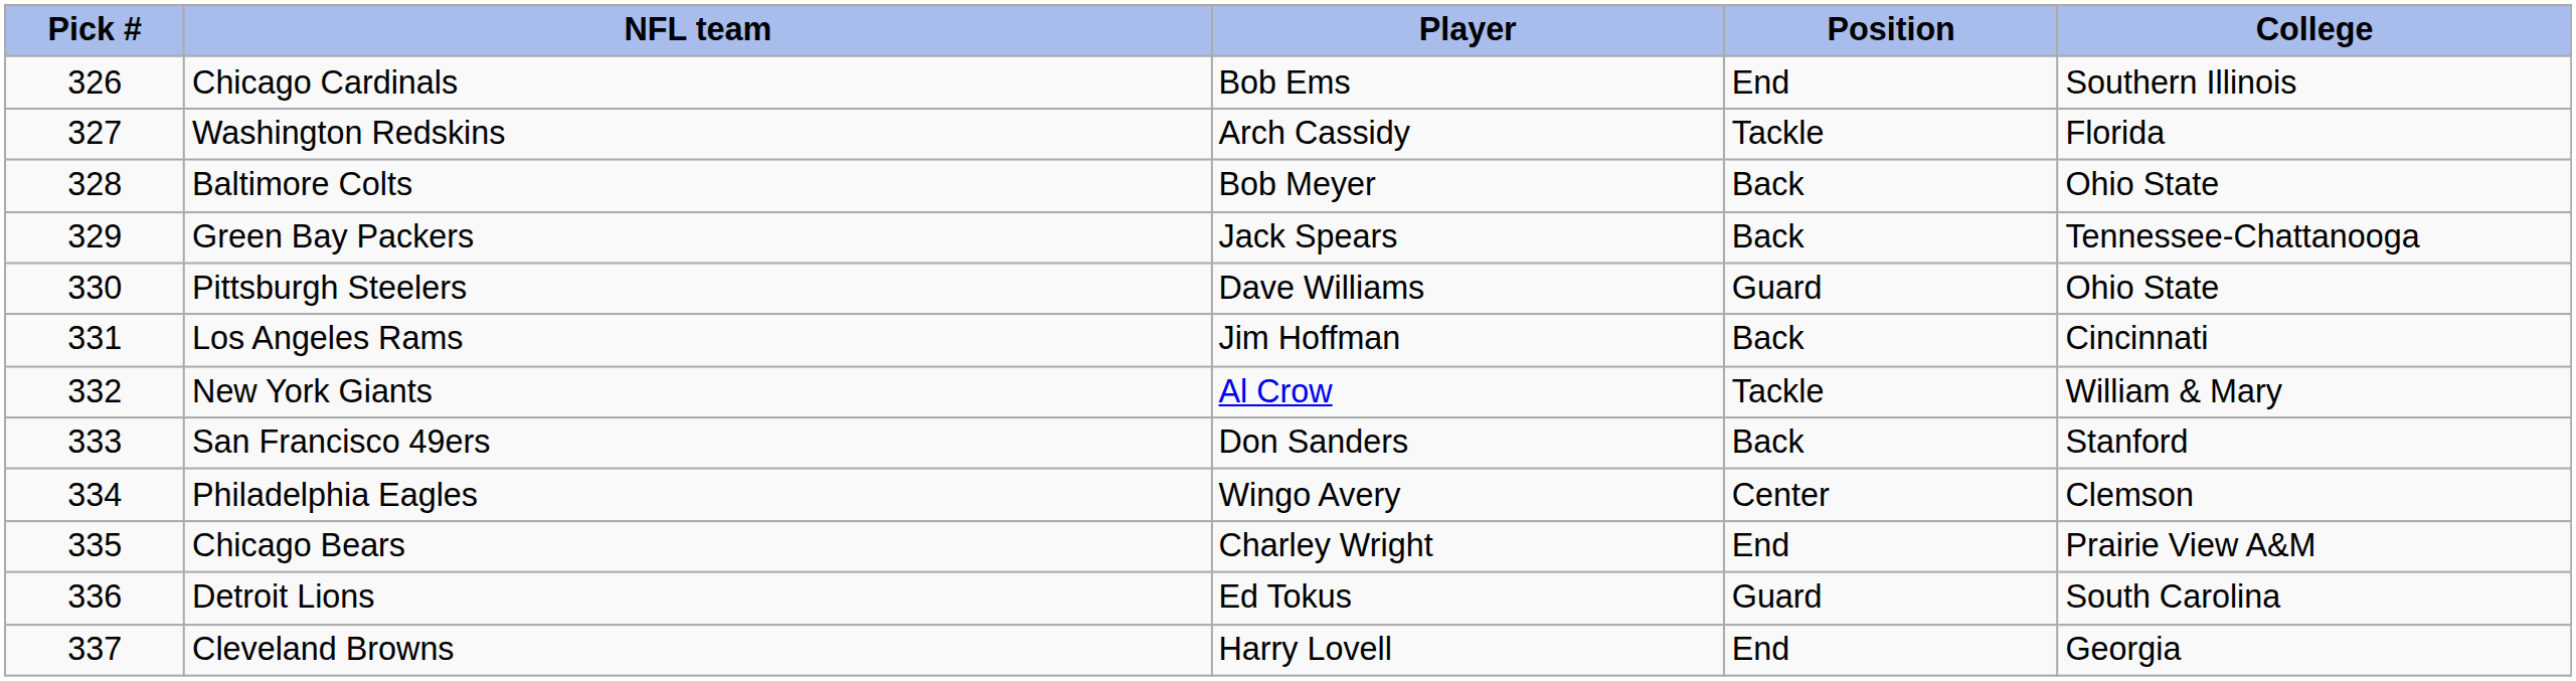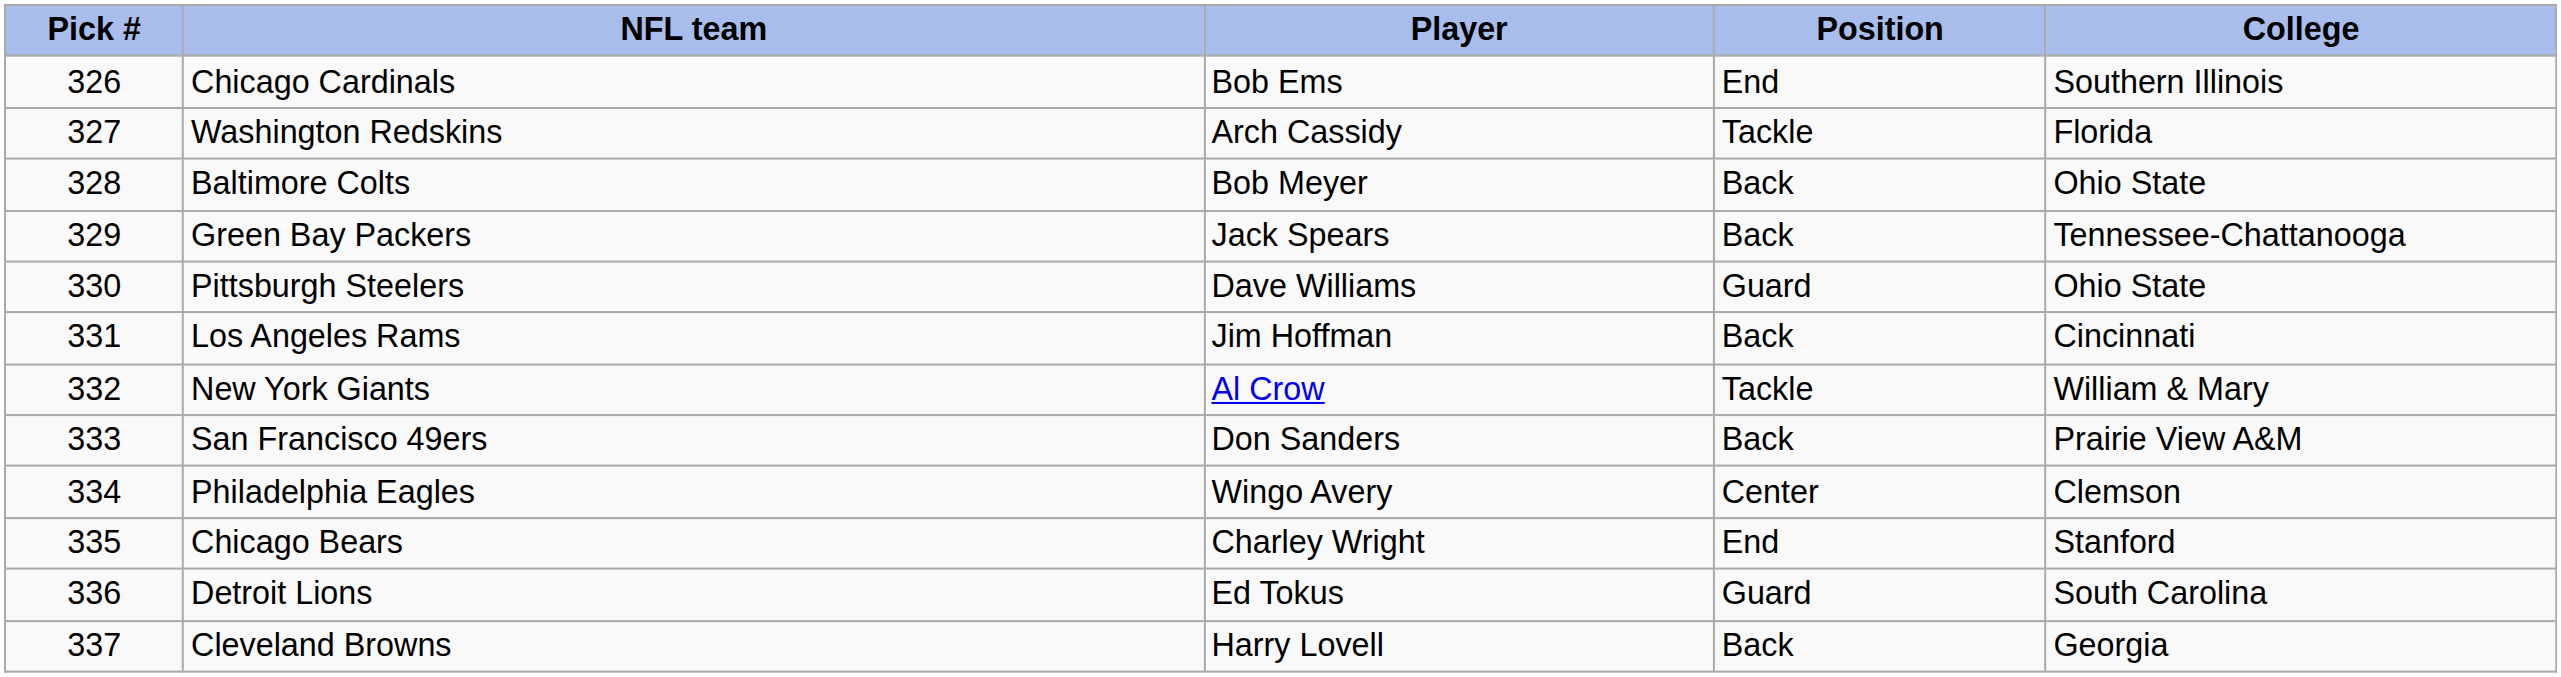San Francisco 49ers | College: Stanford -> Prairie View A&M
Chicago Bears | College: Prairie View A&M -> Stanford
Cleveland Browns | Position: End -> Back
